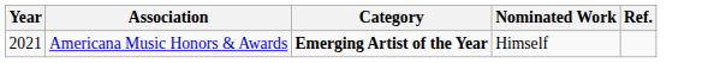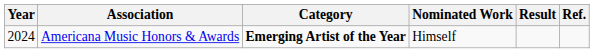+ column: Result
Americana Music Honors & Awards | Year: 2021 -> 2024
